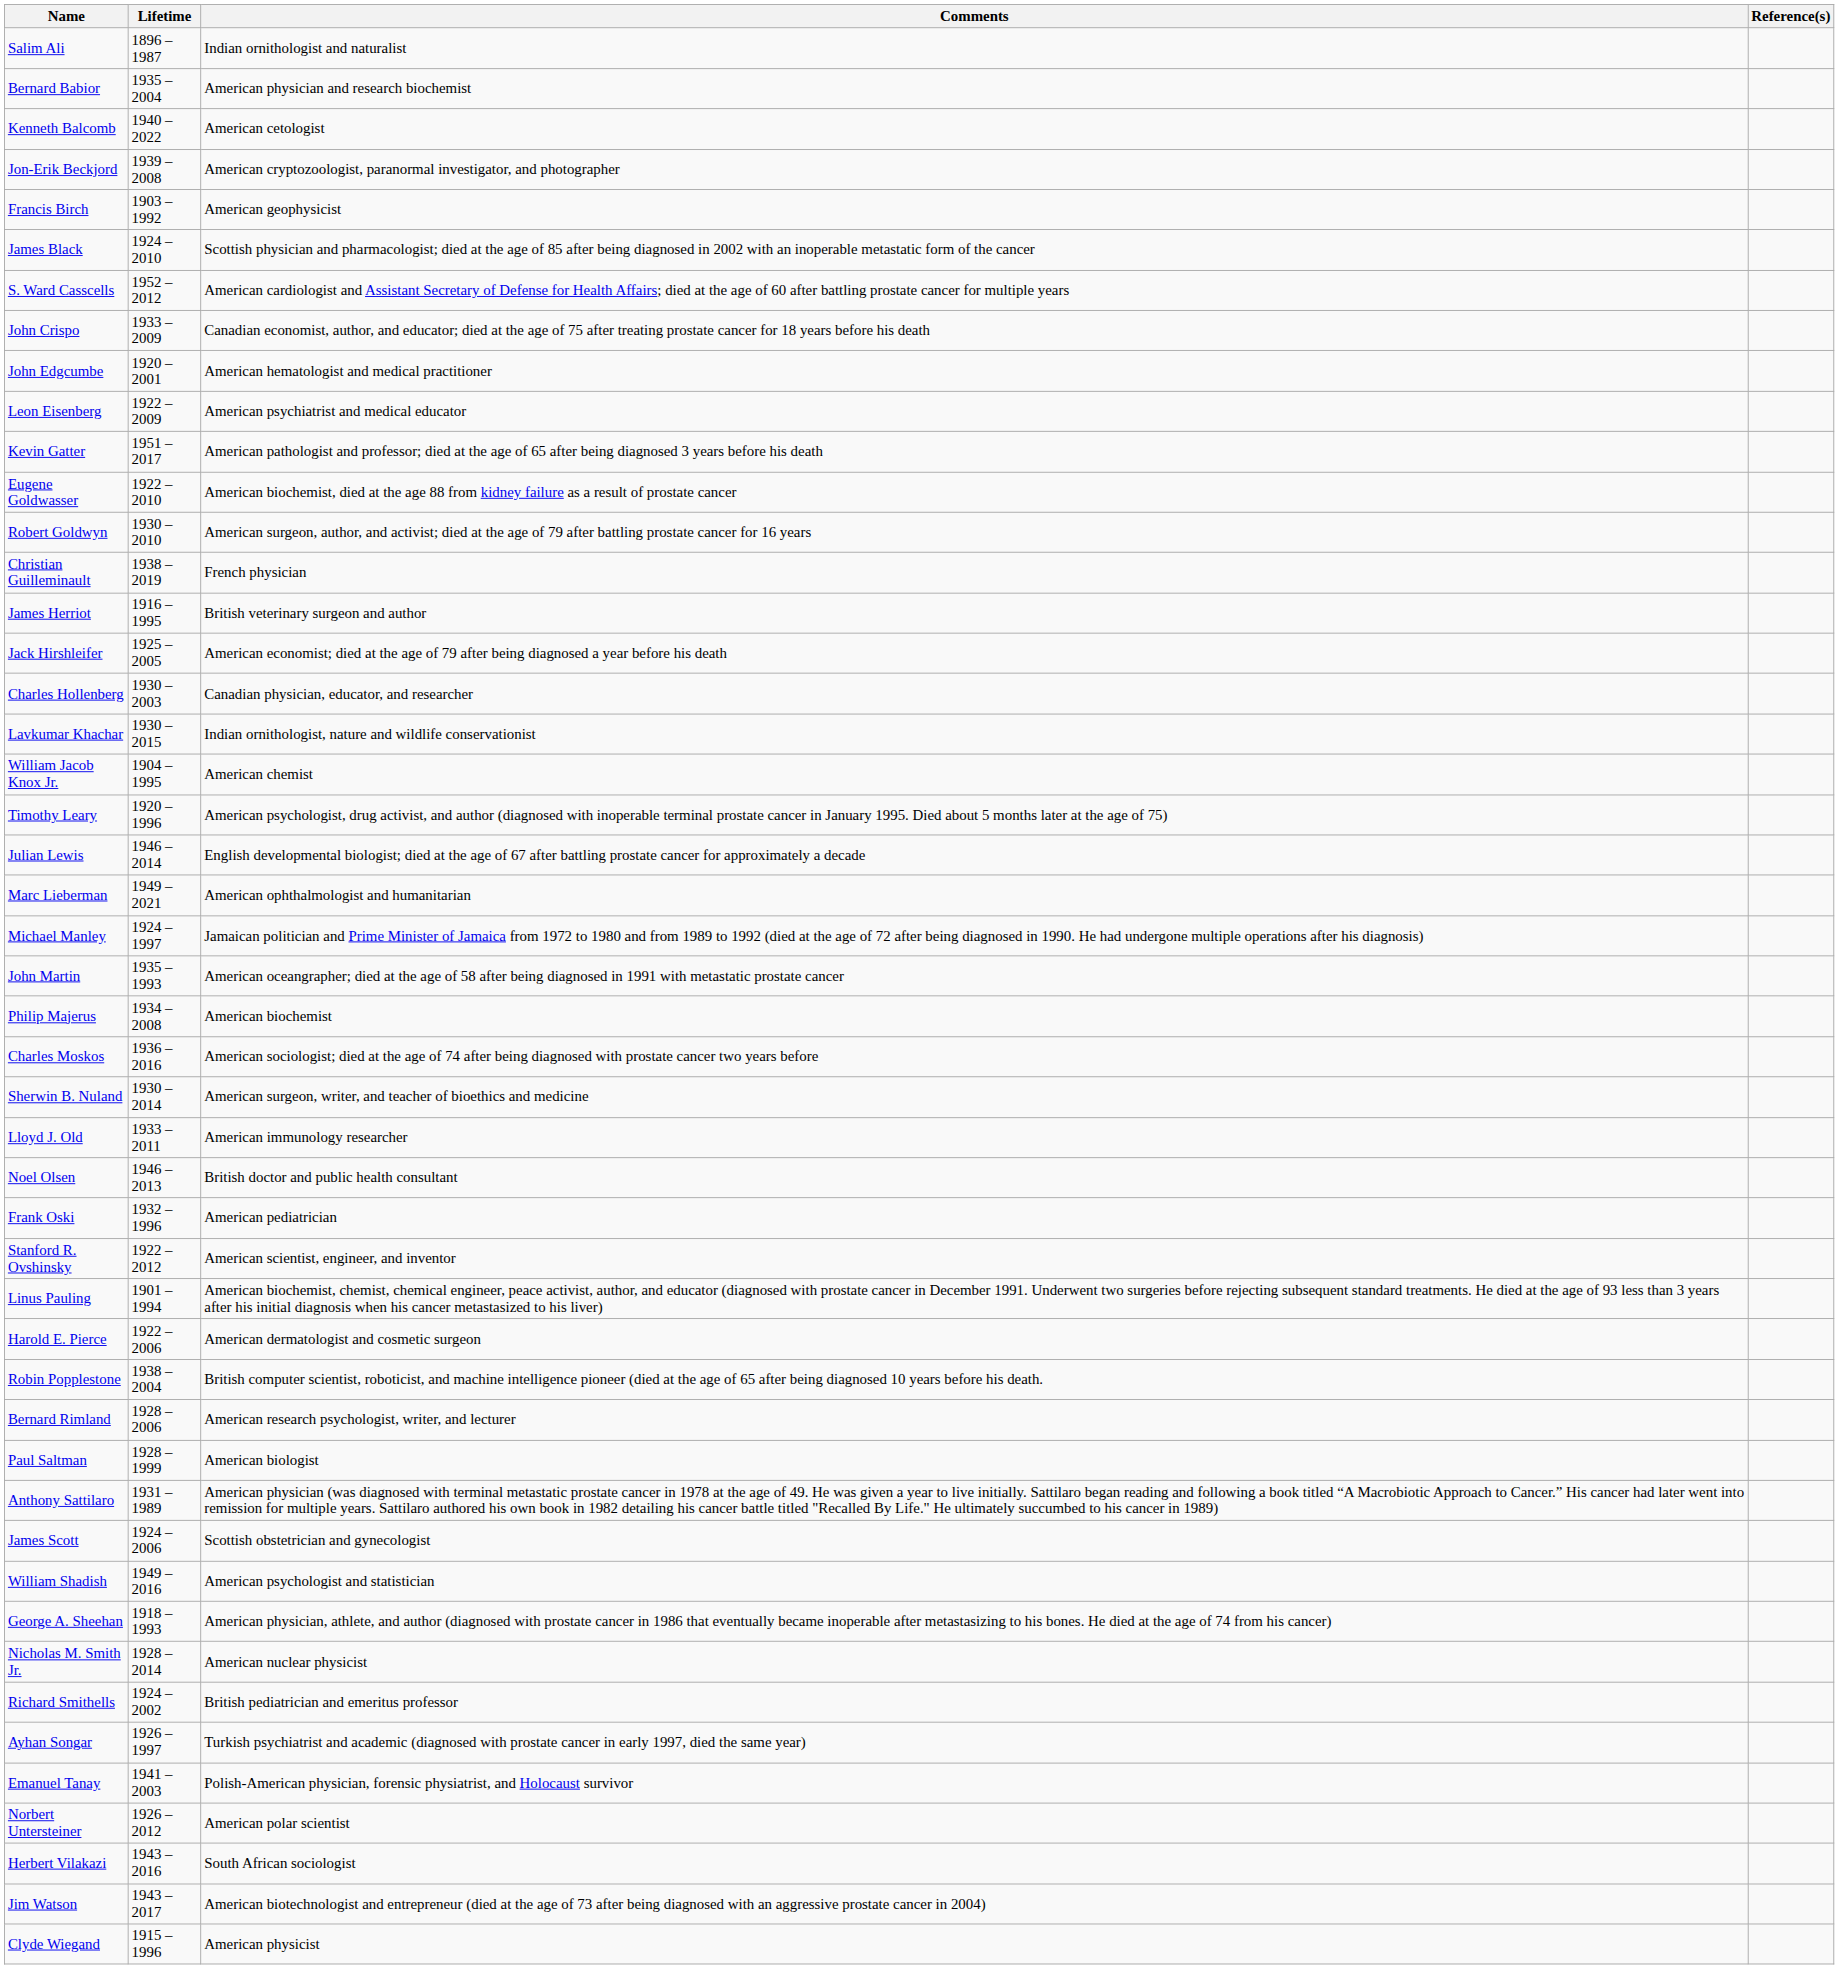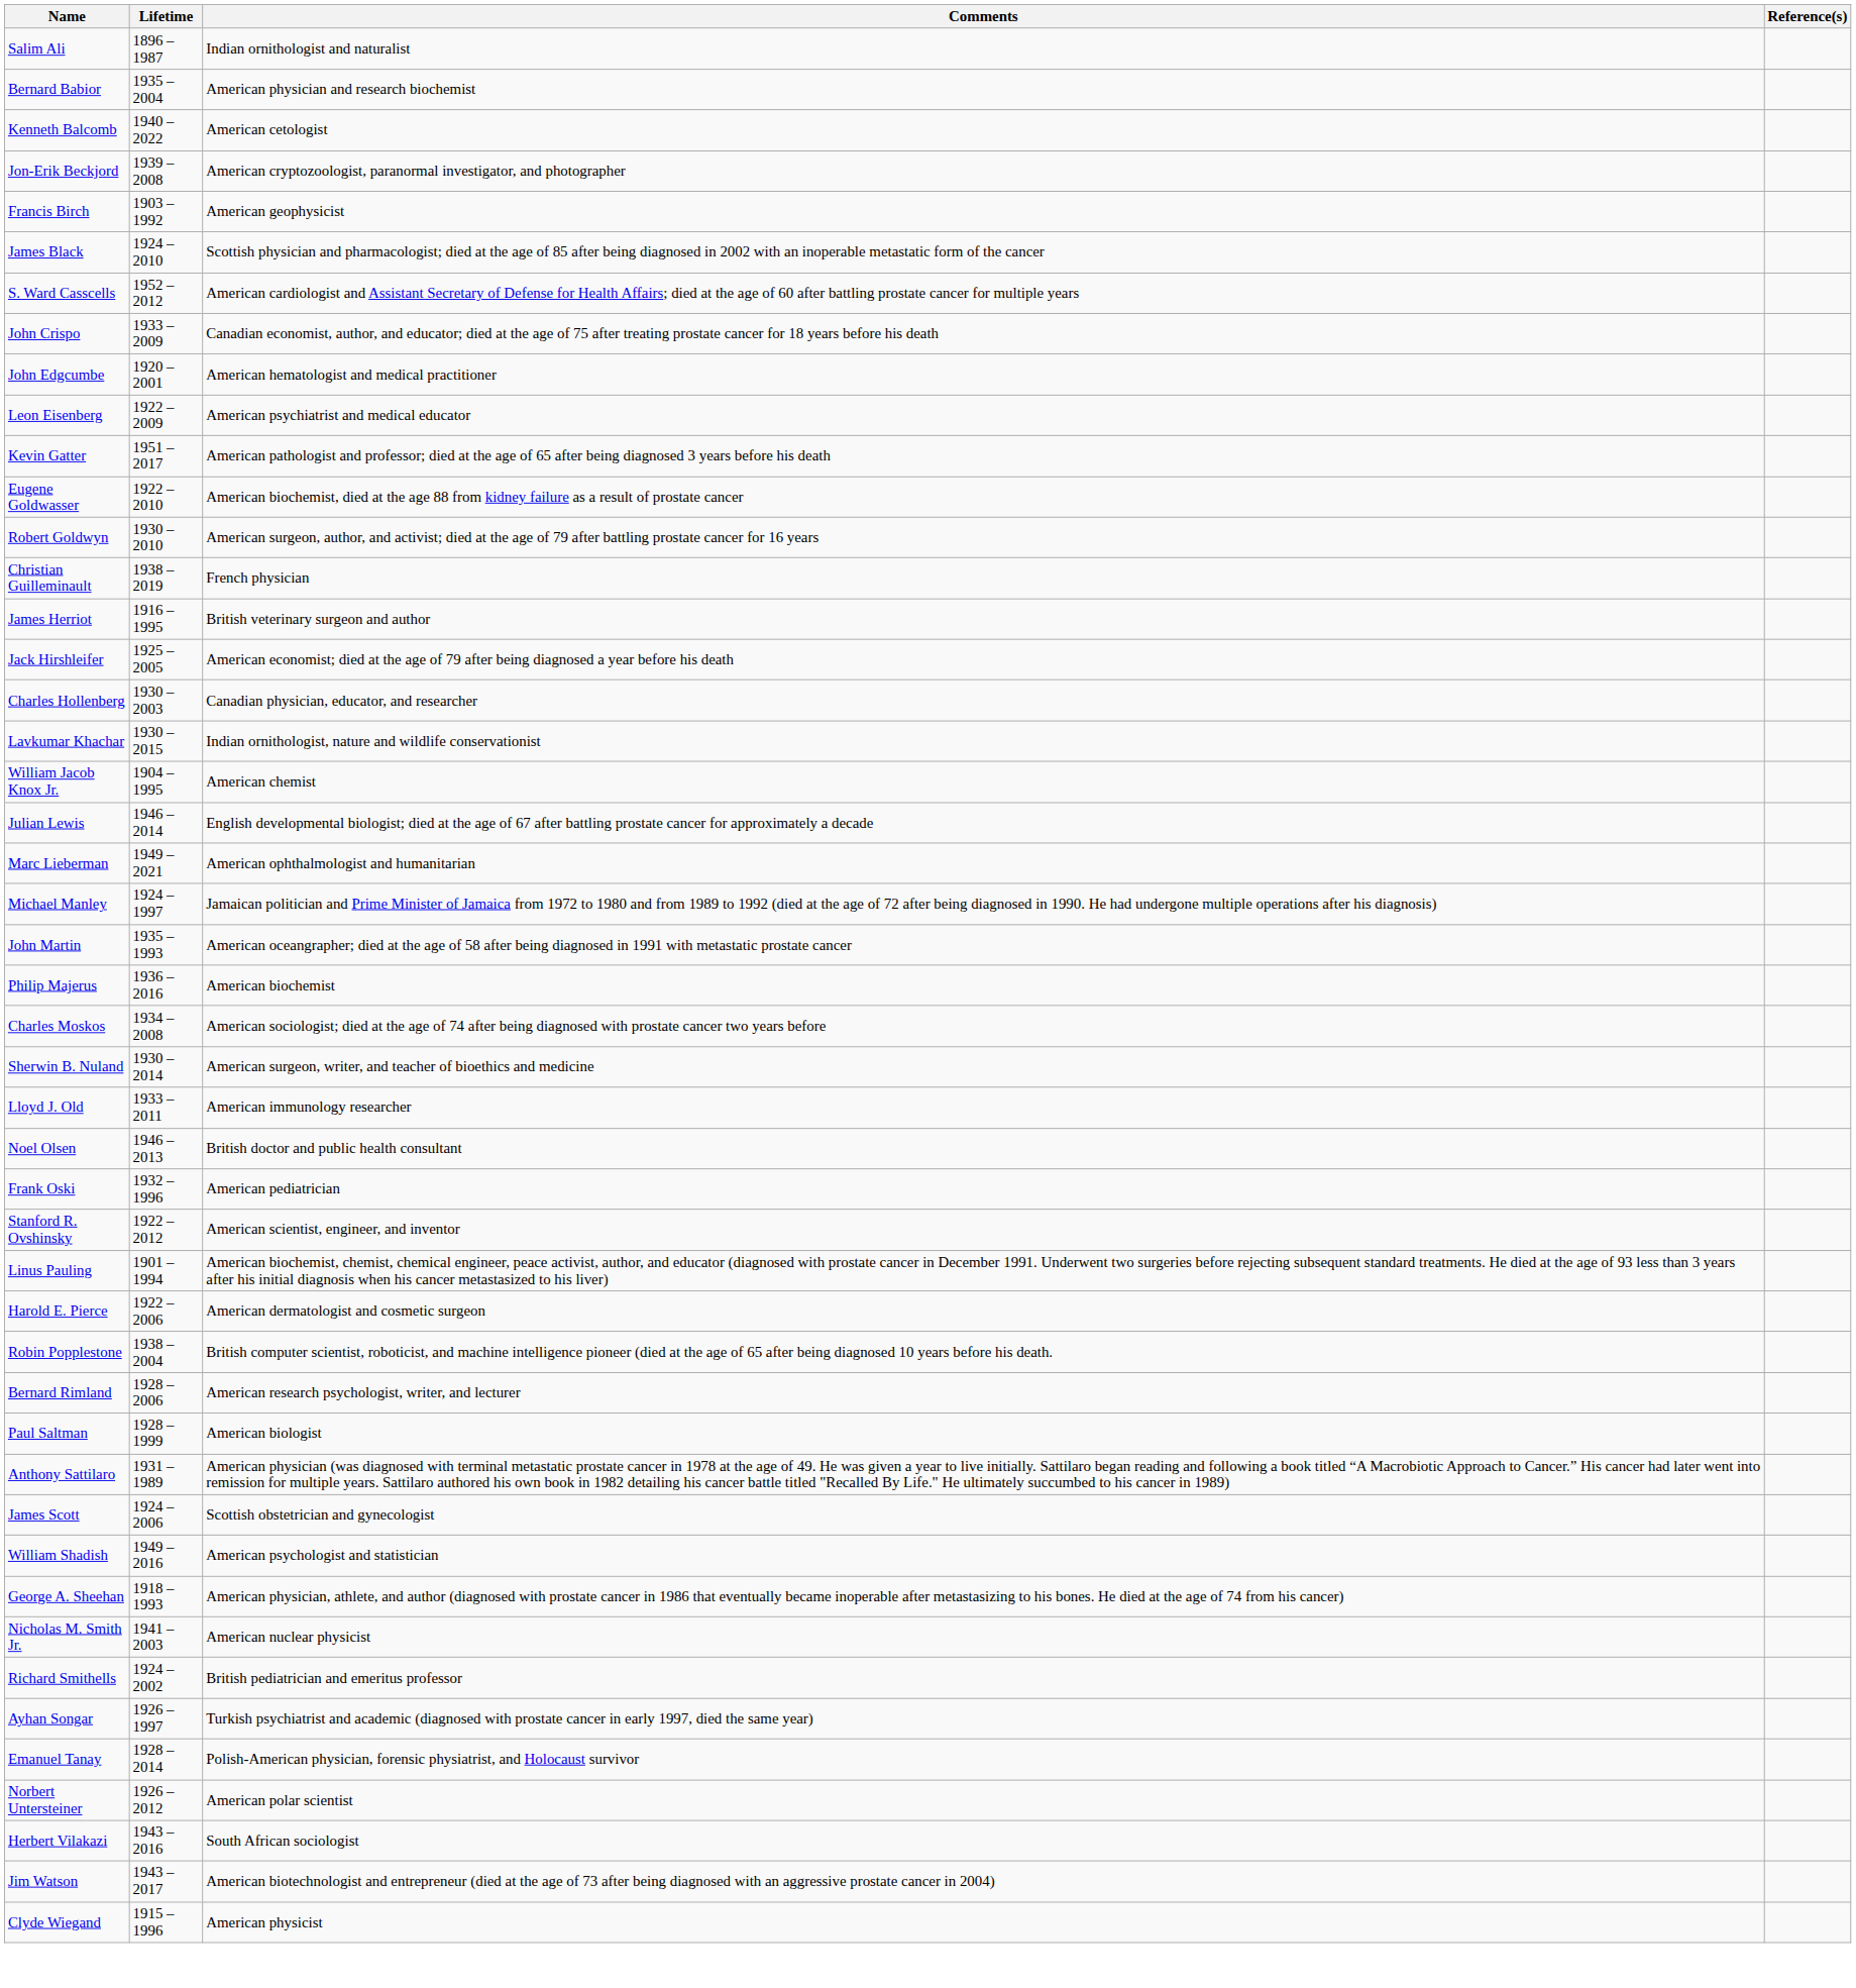- row: Timothy Leary | 1920 – 1996 | American psychologist, drug activist, and author (diagnosed with inoperable terminal prostate cancer in January 1995. Died about 5 months later at the age of 75)
Philip Majerus | Lifetime: 1934 – 2008 -> 1936 – 2016
Charles Moskos | Lifetime: 1936 – 2016 -> 1934 – 2008
Nicholas M. Smith Jr. | Lifetime: 1928 – 2014 -> 1941 – 2003
Emanuel Tanay | Lifetime: 1941 – 2003 -> 1928 – 2014
